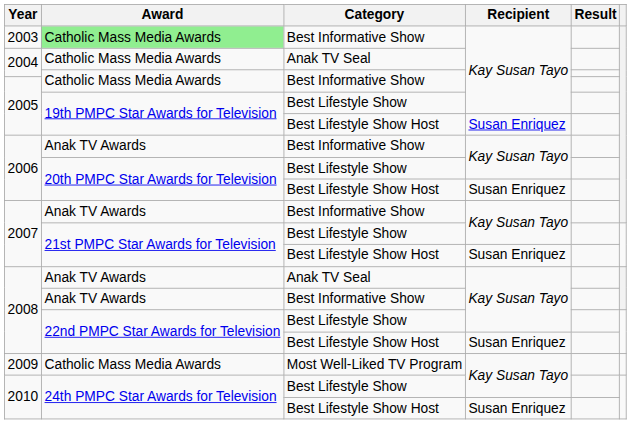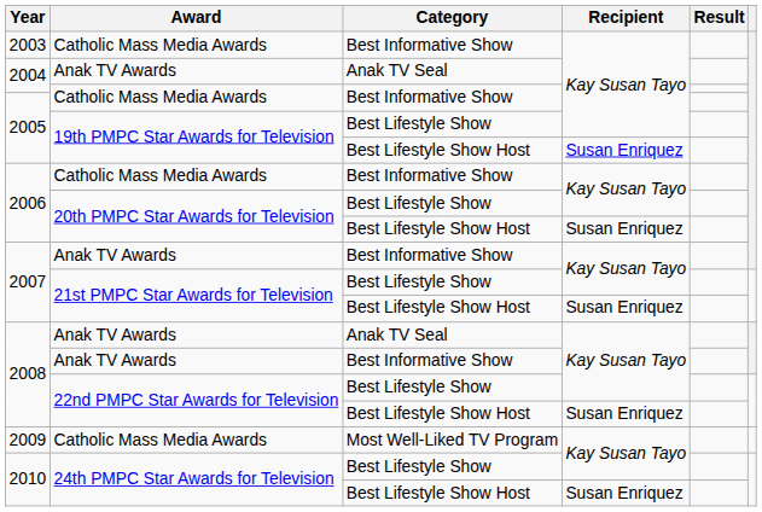2003 | Award: lightgreen background -> no background
2004 / Anak TV Seal | Award: Catholic Mass Media Awards -> Anak TV Awards
2006 / Best Informative Show | Award: Anak TV Awards -> Catholic Mass Media Awards
